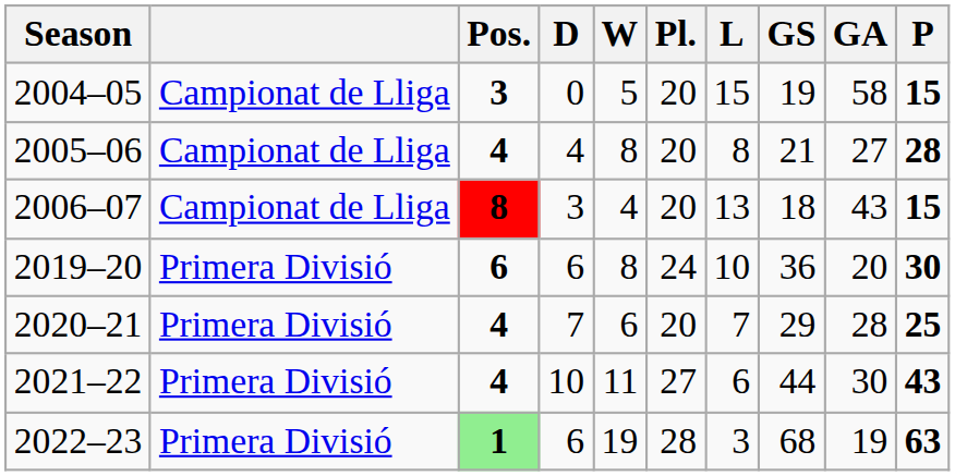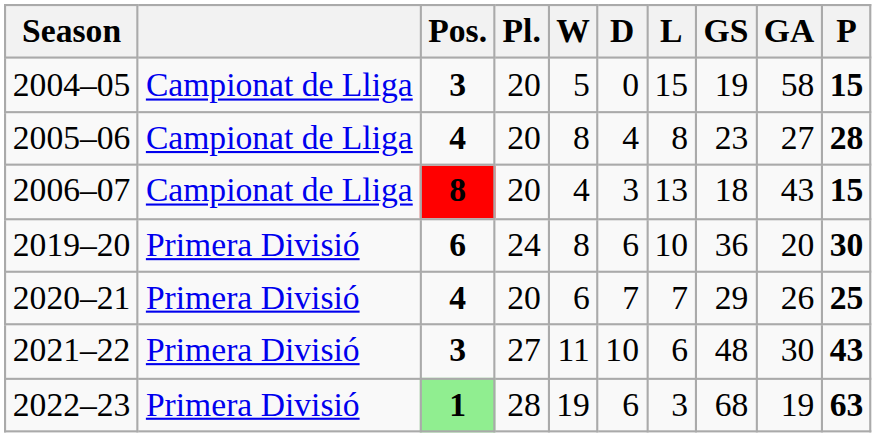columns swapped: Pl. <-> D
2005–06 | GS: 21 -> 23
2020–21 | GA: 28 -> 26
2021–22 | Pos.: 4 -> 3
2021–22 | GS: 44 -> 48
